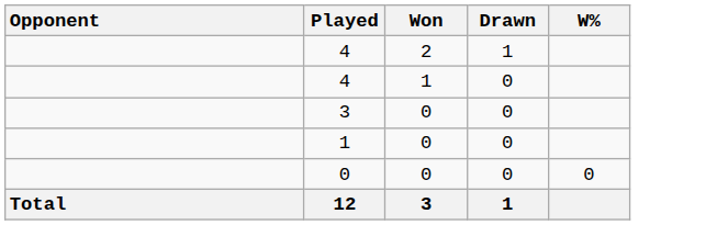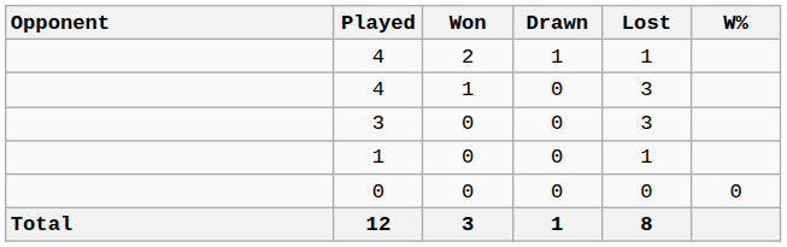+ column: Lost | 1 | 3 | 3 | 1 | 0 | 8
